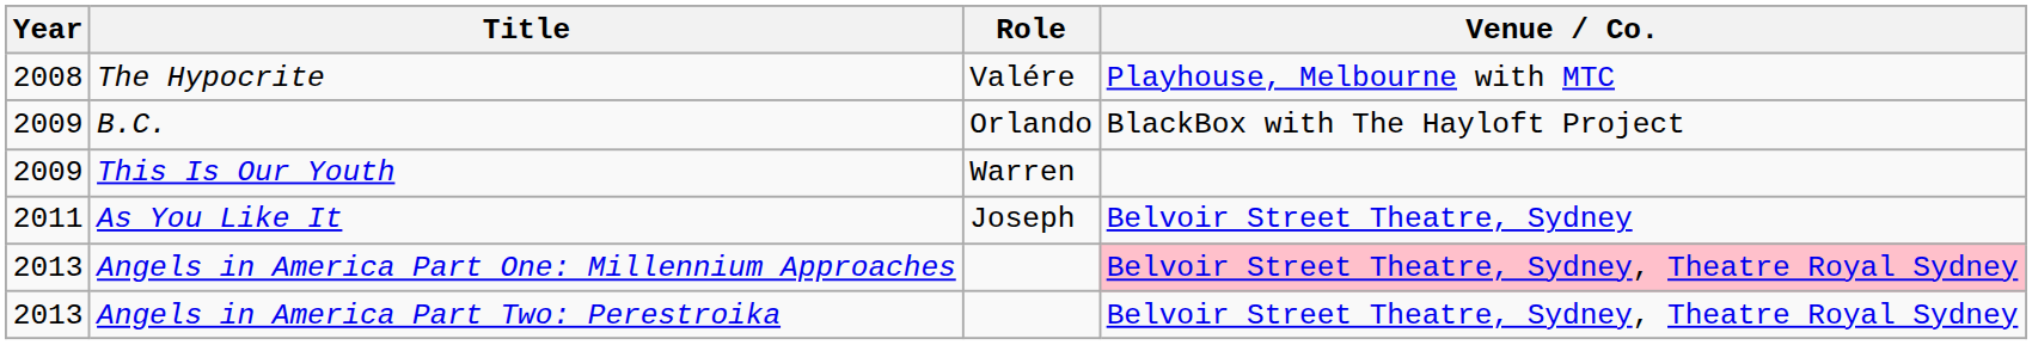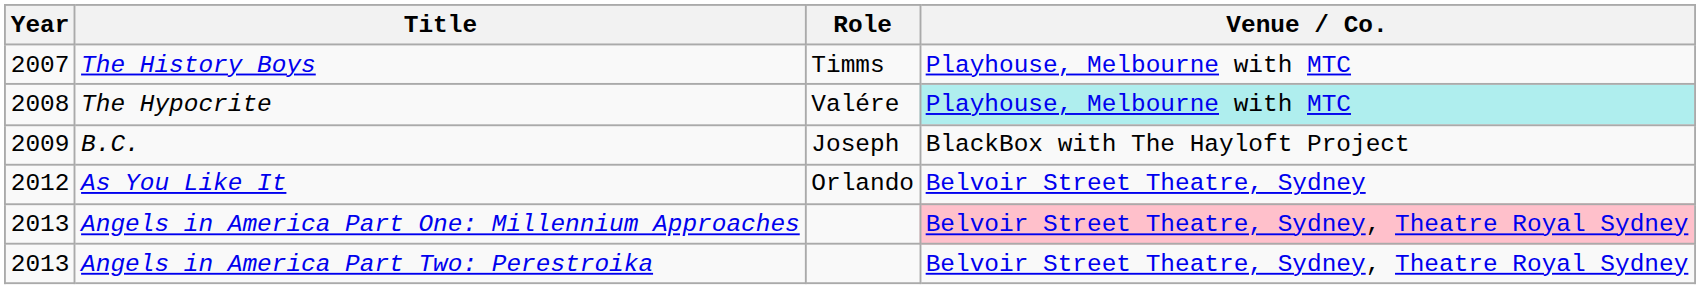+ row: 2007 | The History Boys | Timms | Playhouse, Melbourne with MTC
The Hypocrite | Venue / Co.: no background -> paleturquoise background
B.C. | Role: Orlando -> Joseph
- row: 2009 | This Is Our Youth | Warren
As You Like It | Year: 2011 -> 2012
As You Like It | Role: Joseph -> Orlando
